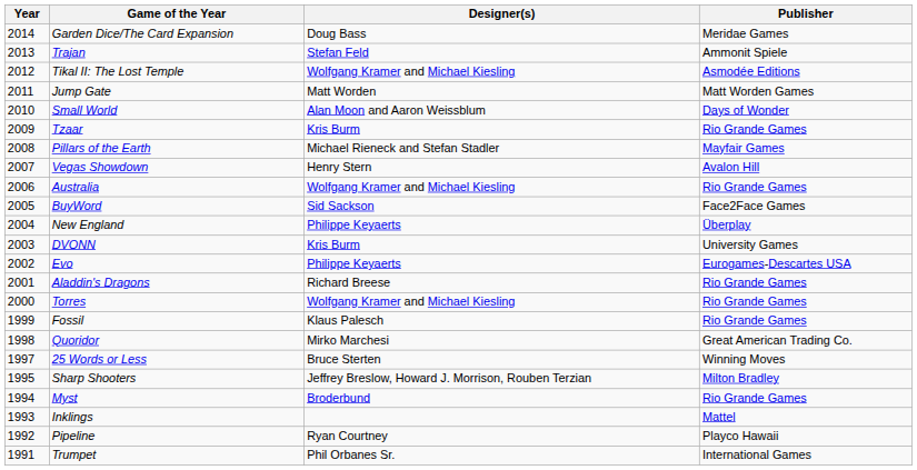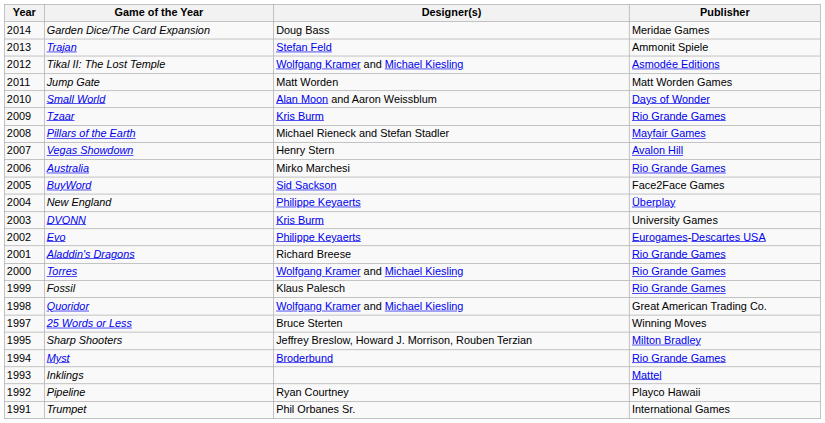Australia | Designer(s): Wolfgang Kramer and Michael Kiesling -> Mirko Marchesi
Quoridor | Designer(s): Mirko Marchesi -> Wolfgang Kramer and Michael Kiesling
